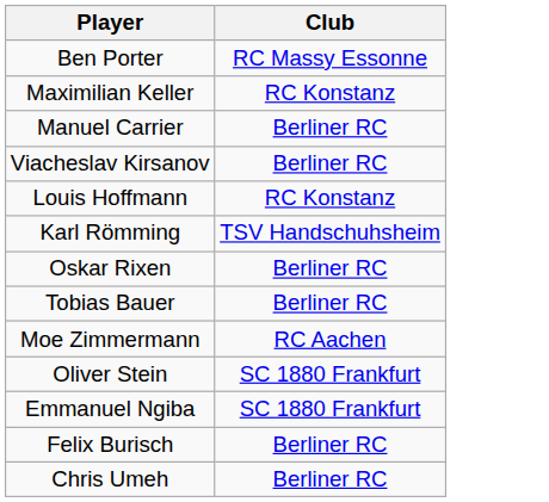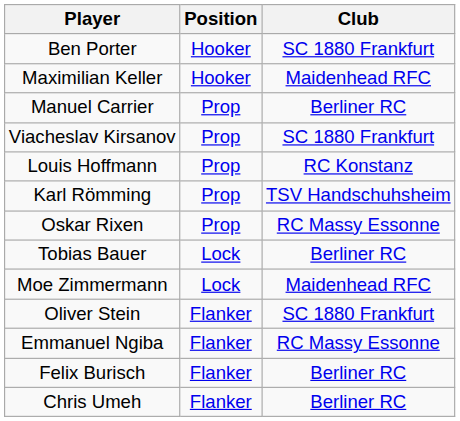+ column: Position | Hooker | Hooker | Prop | Prop | Prop | Prop | Prop | Lock | Lock | Flanker | Flanker | Flanker | Flanker
Ben Porter | Club: RC Massy Essonne -> SC 1880 Frankfurt
Maximilian Keller | Club: RC Konstanz -> Maidenhead RFC
Viacheslav Kirsanov | Club: Berliner RC -> SC 1880 Frankfurt
Oskar Rixen | Club: Berliner RC -> RC Massy Essonne
Moe Zimmermann | Club: RC Aachen -> Maidenhead RFC
Emmanuel Ngiba | Club: SC 1880 Frankfurt -> RC Massy Essonne
